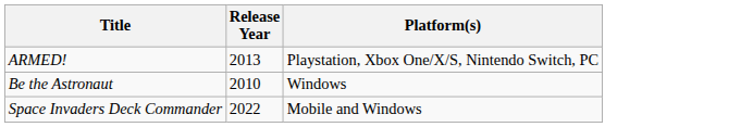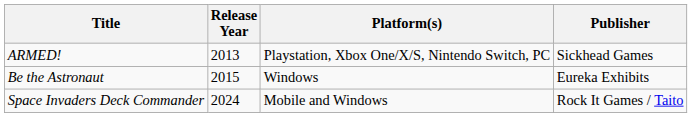+ column: Publisher | Sickhead Games | Eureka Exhibits | Rock It Games / Taito
Be the Astronaut | Release Year: 2010 -> 2015
Space Invaders Deck Commander | Release Year: 2022 -> 2024
